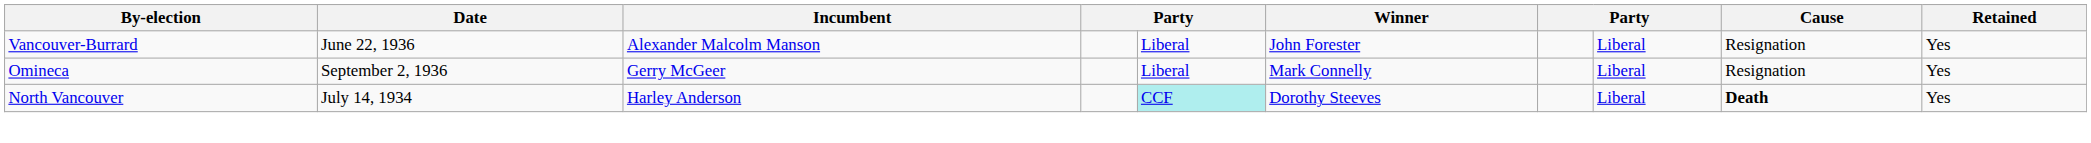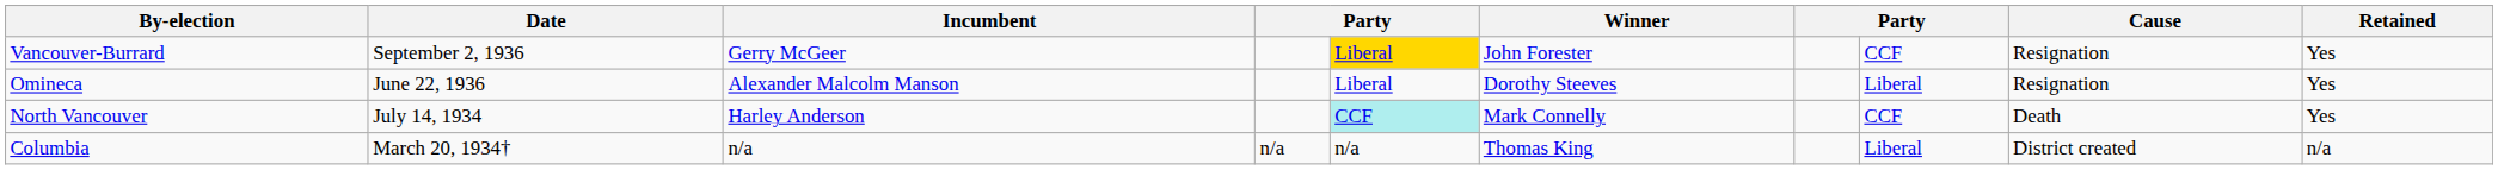Vancouver-Burrard | Date: June 22, 1936 -> September 2, 1936
Vancouver-Burrard | Incumbent: Alexander Malcolm Manson -> Gerry McGeer
Vancouver-Burrard | column 5: no background -> gold background
Vancouver-Burrard | column 8: Liberal -> CCF
Omineca | Date: September 2, 1936 -> June 22, 1936
Omineca | Incumbent: Gerry McGeer -> Alexander Malcolm Manson
Omineca | Winner: Mark Connelly -> Dorothy Steeves
North Vancouver | Winner: Dorothy Steeves -> Mark Connelly
North Vancouver | column 8: Liberal -> CCF
North Vancouver | Cause: bold -> normal
+ row: Columbia | March 20, 1934† | n/a | n/a | n/a | Thomas King | Liberal | District created | n/a
